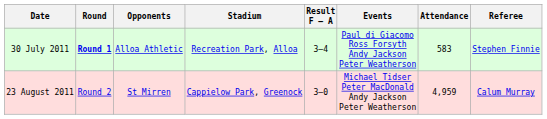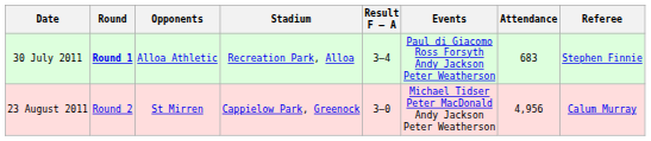30 July 2011 | Attendance: 583 -> 683
23 August 2011 | Attendance: 4,959 -> 4,956
